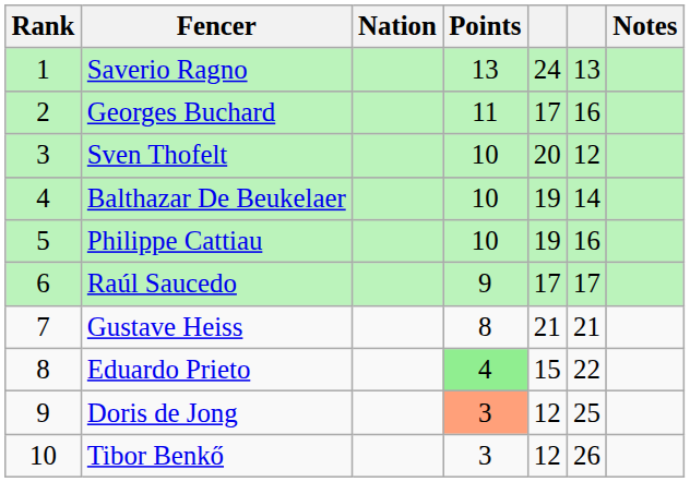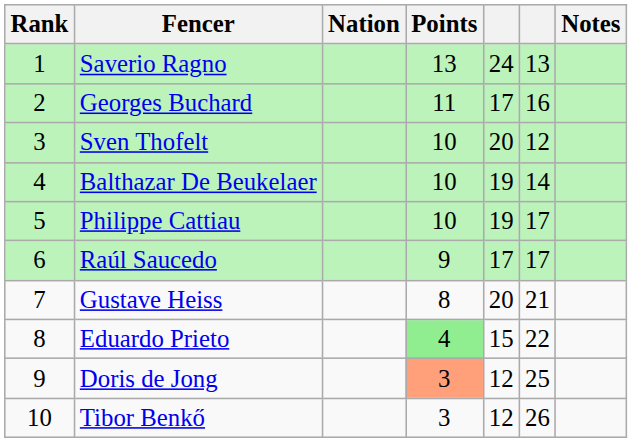Philippe Cattiau | column 6: 16 -> 17
Gustave Heiss | column 5: 21 -> 20
